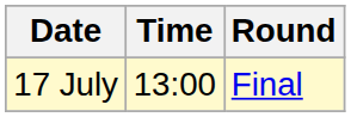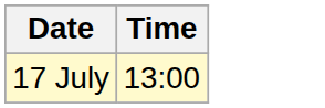- column: Round | Final
